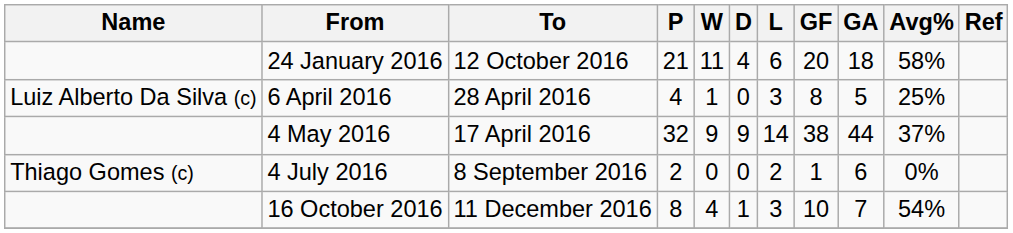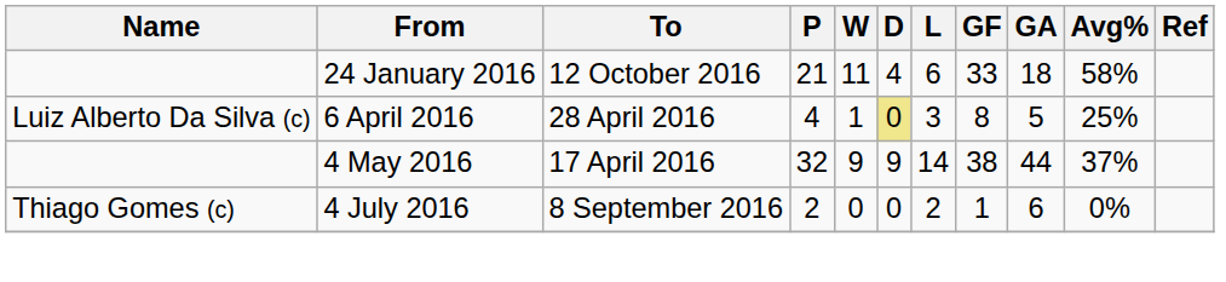24 January 2016 | GF: 20 -> 33
6 April 2016 | D: no background -> khaki background
- row: 16 October 2016 | 11 December 2016 | 8 | 4 | 1 | 3 | 10 | 7 | 54%
